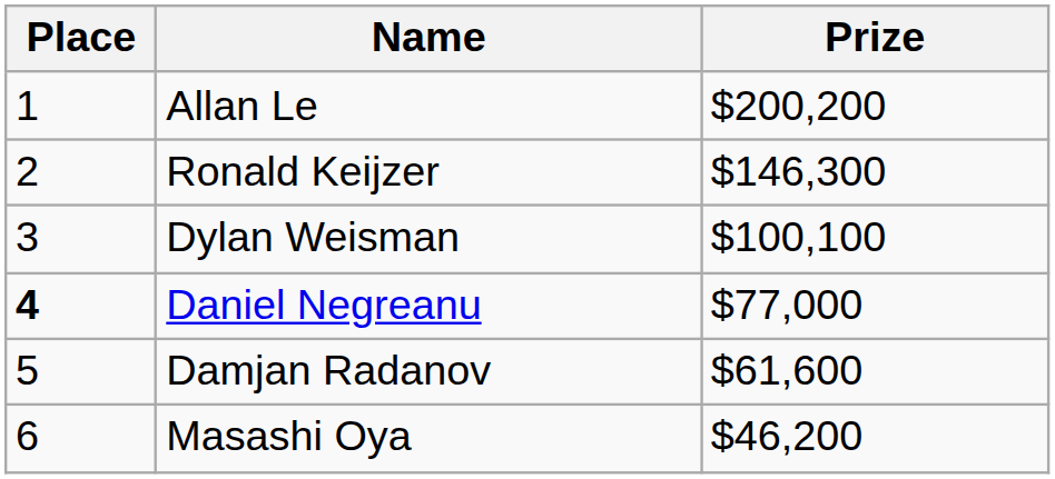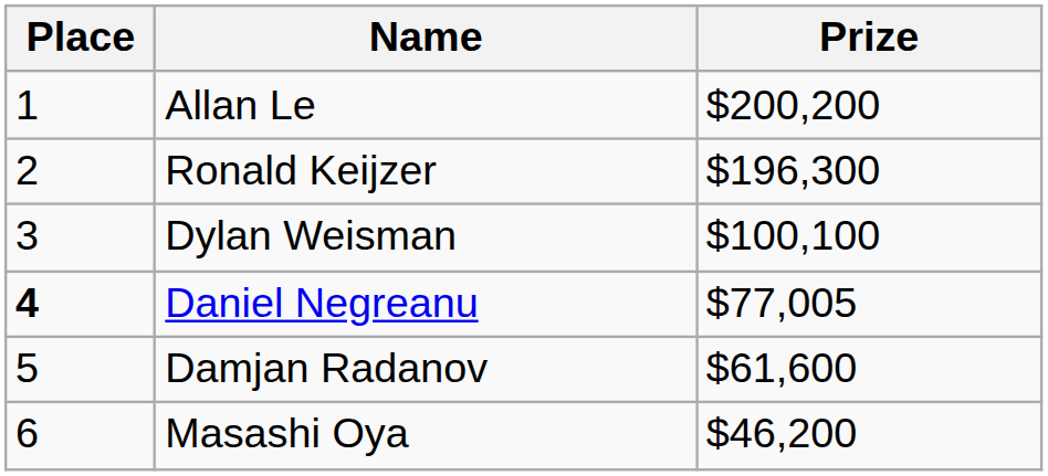Ronald Keijzer | Prize: $146,300 -> $196,300
Daniel Negreanu | Prize: $77,000 -> $77,005
